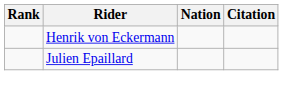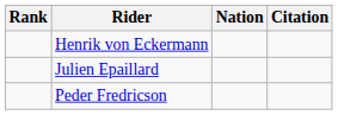+ row: Peder Fredricson
